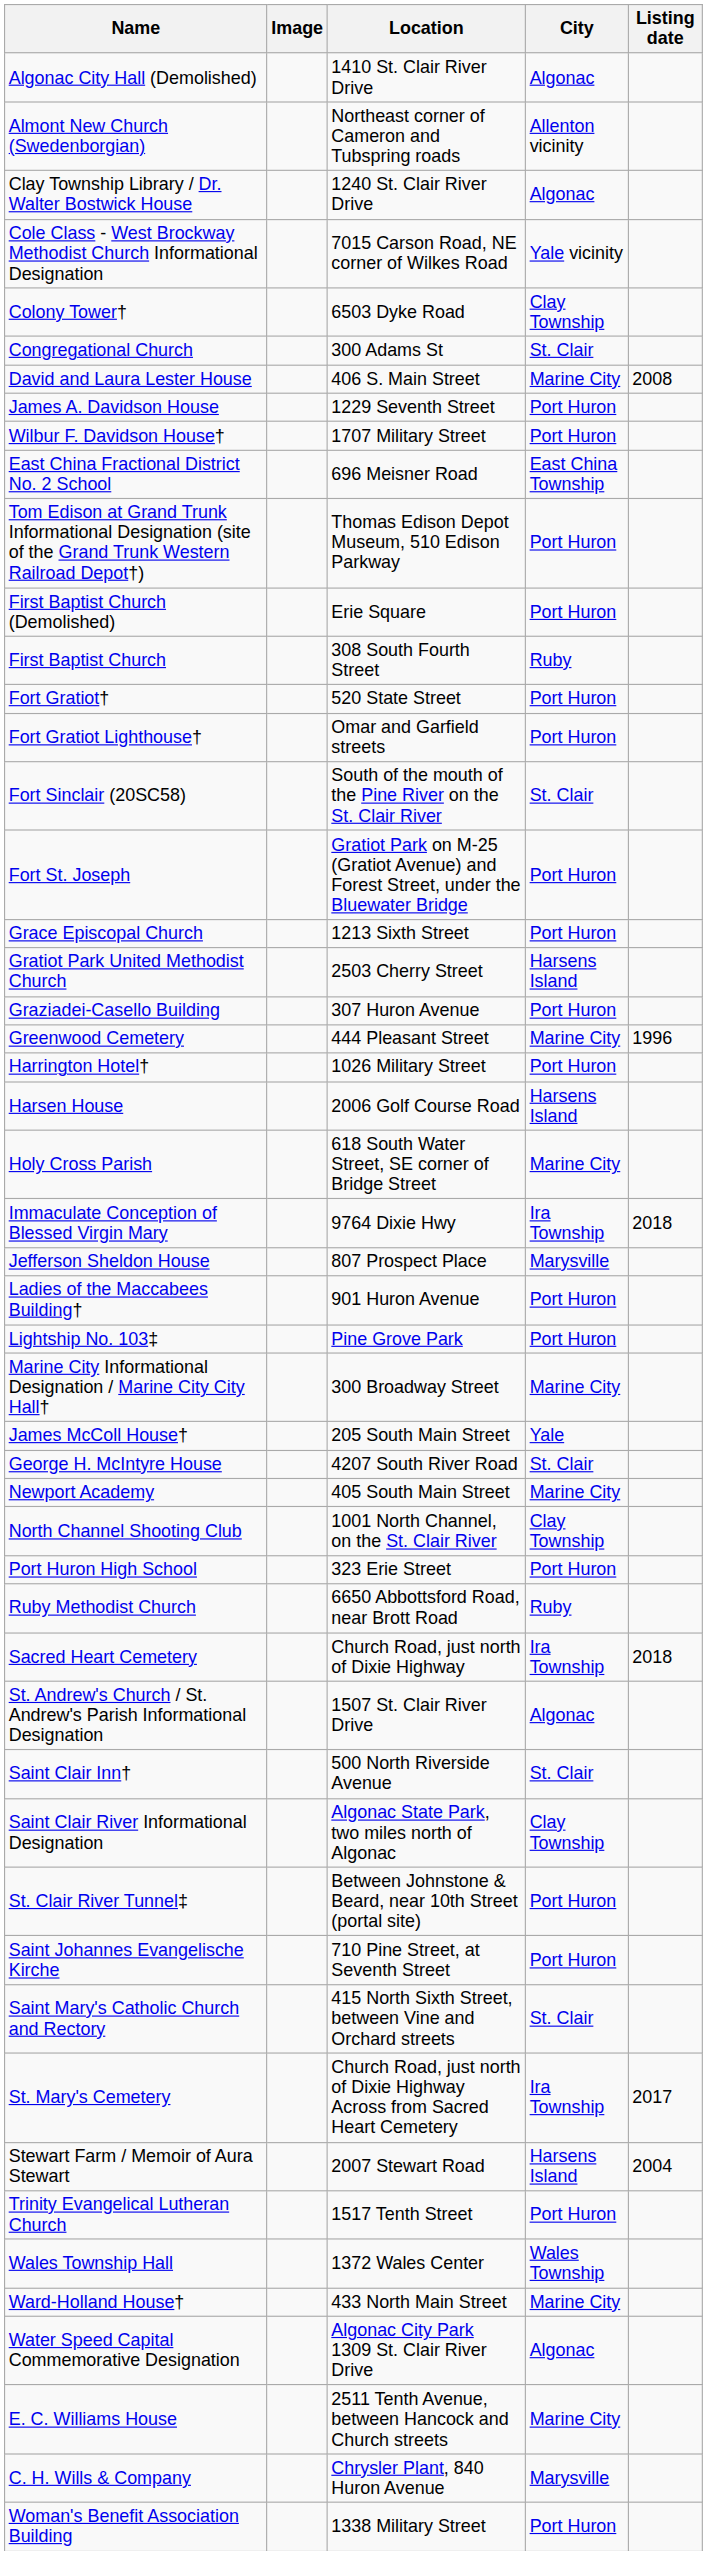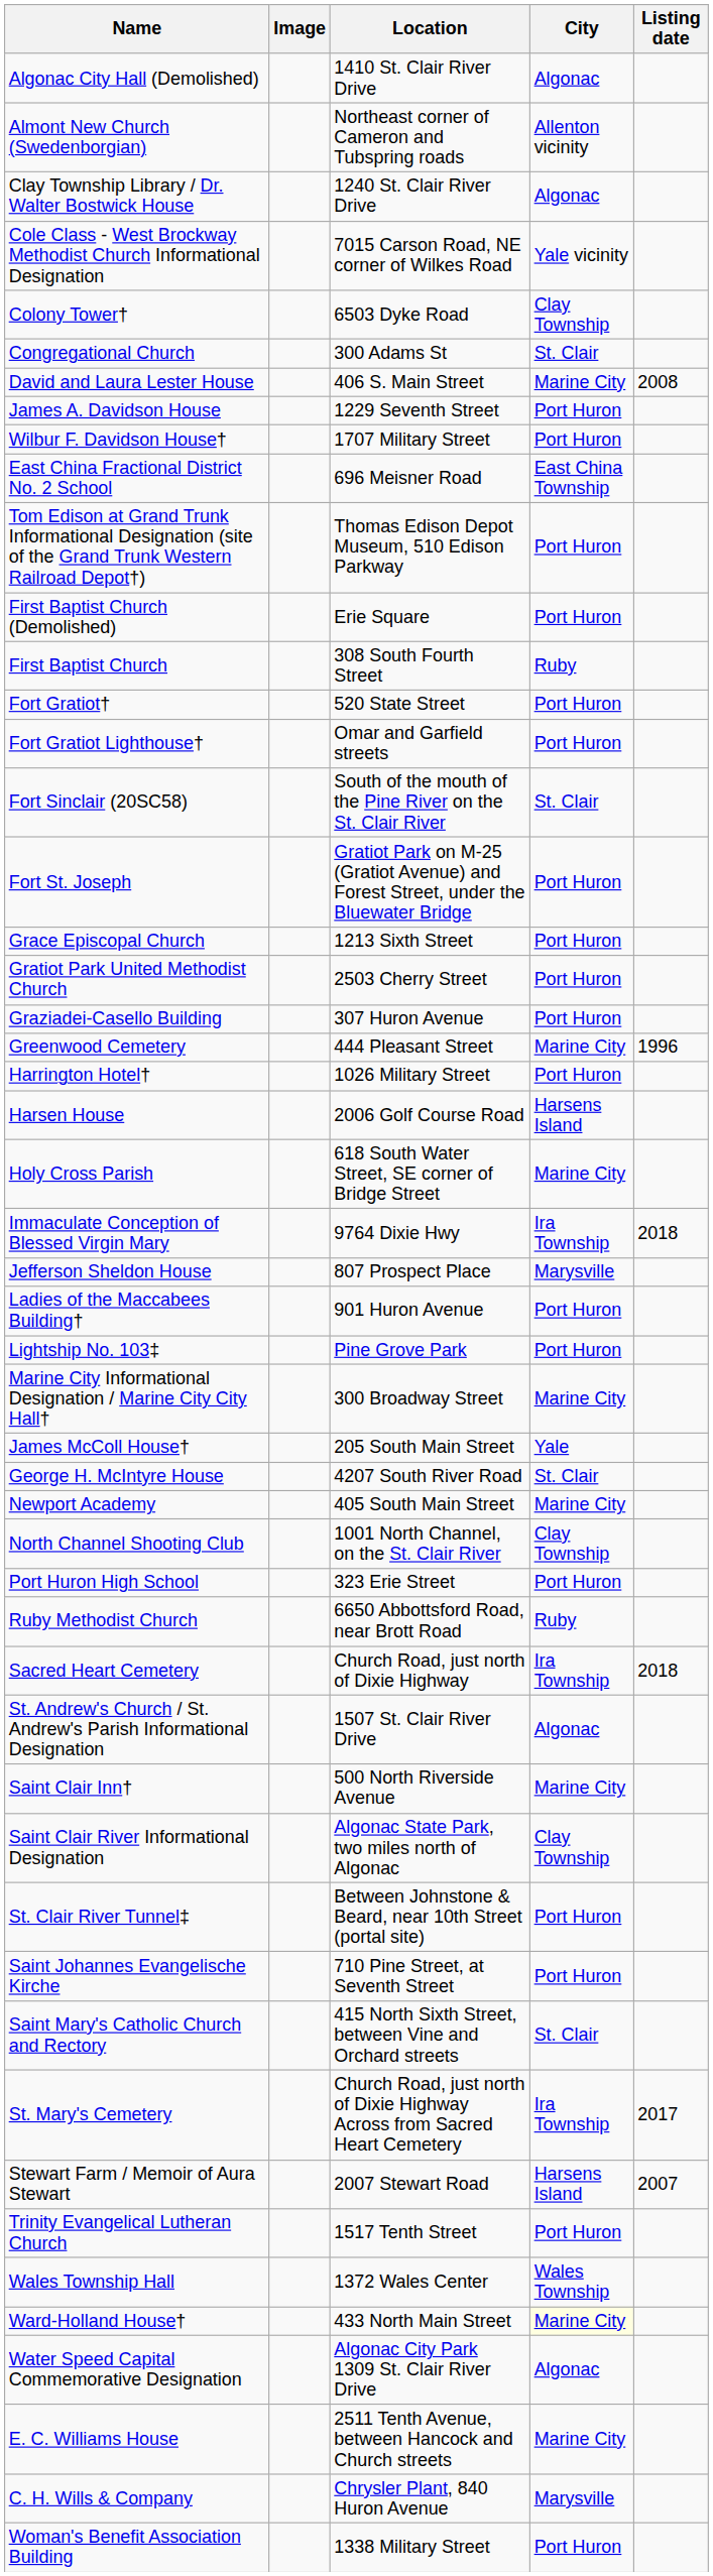Gratiot Park United Methodist Church | City: Harsens Island -> Port Huron
Saint Clair Inn† | City: St. Clair -> Marine City
Stewart Farm / Memoir of Aura Stewart | Listing date: 2004 -> 2007
Ward-Holland House† | City: no background -> lightyellow background
